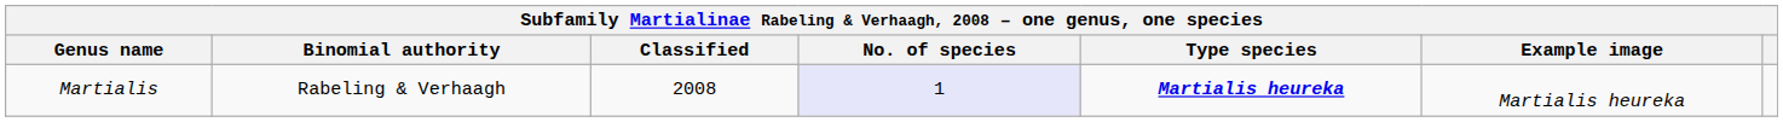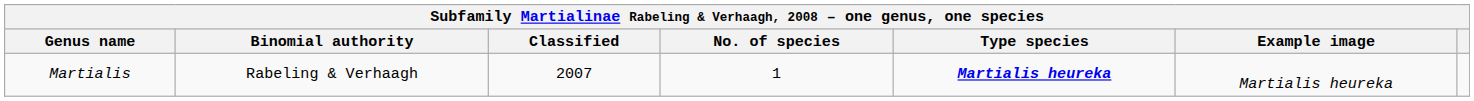Martialis | Classified: 2008 -> 2007
Martialis | No. of species: lavender background -> no background
